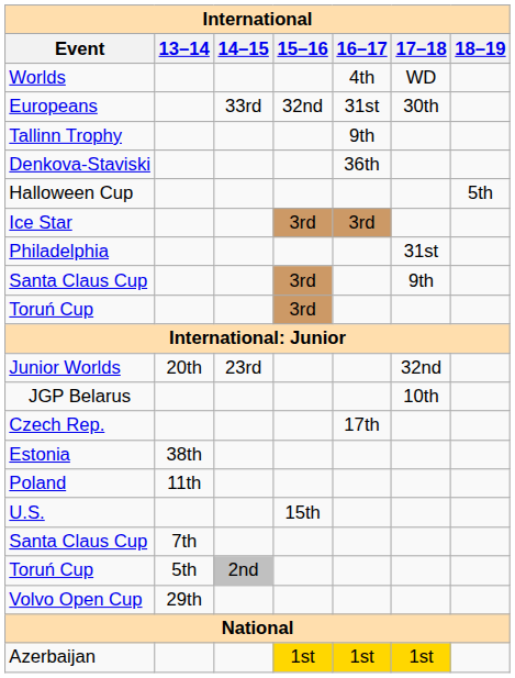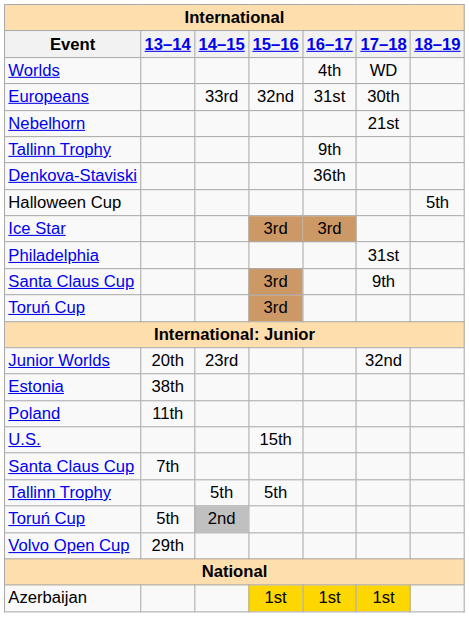+ row: Nebelhorn | 21st
- row: JGP Belarus | 10th
- row: Czech Rep. | 17th
+ row: Tallinn Trophy | 5th | 5th
